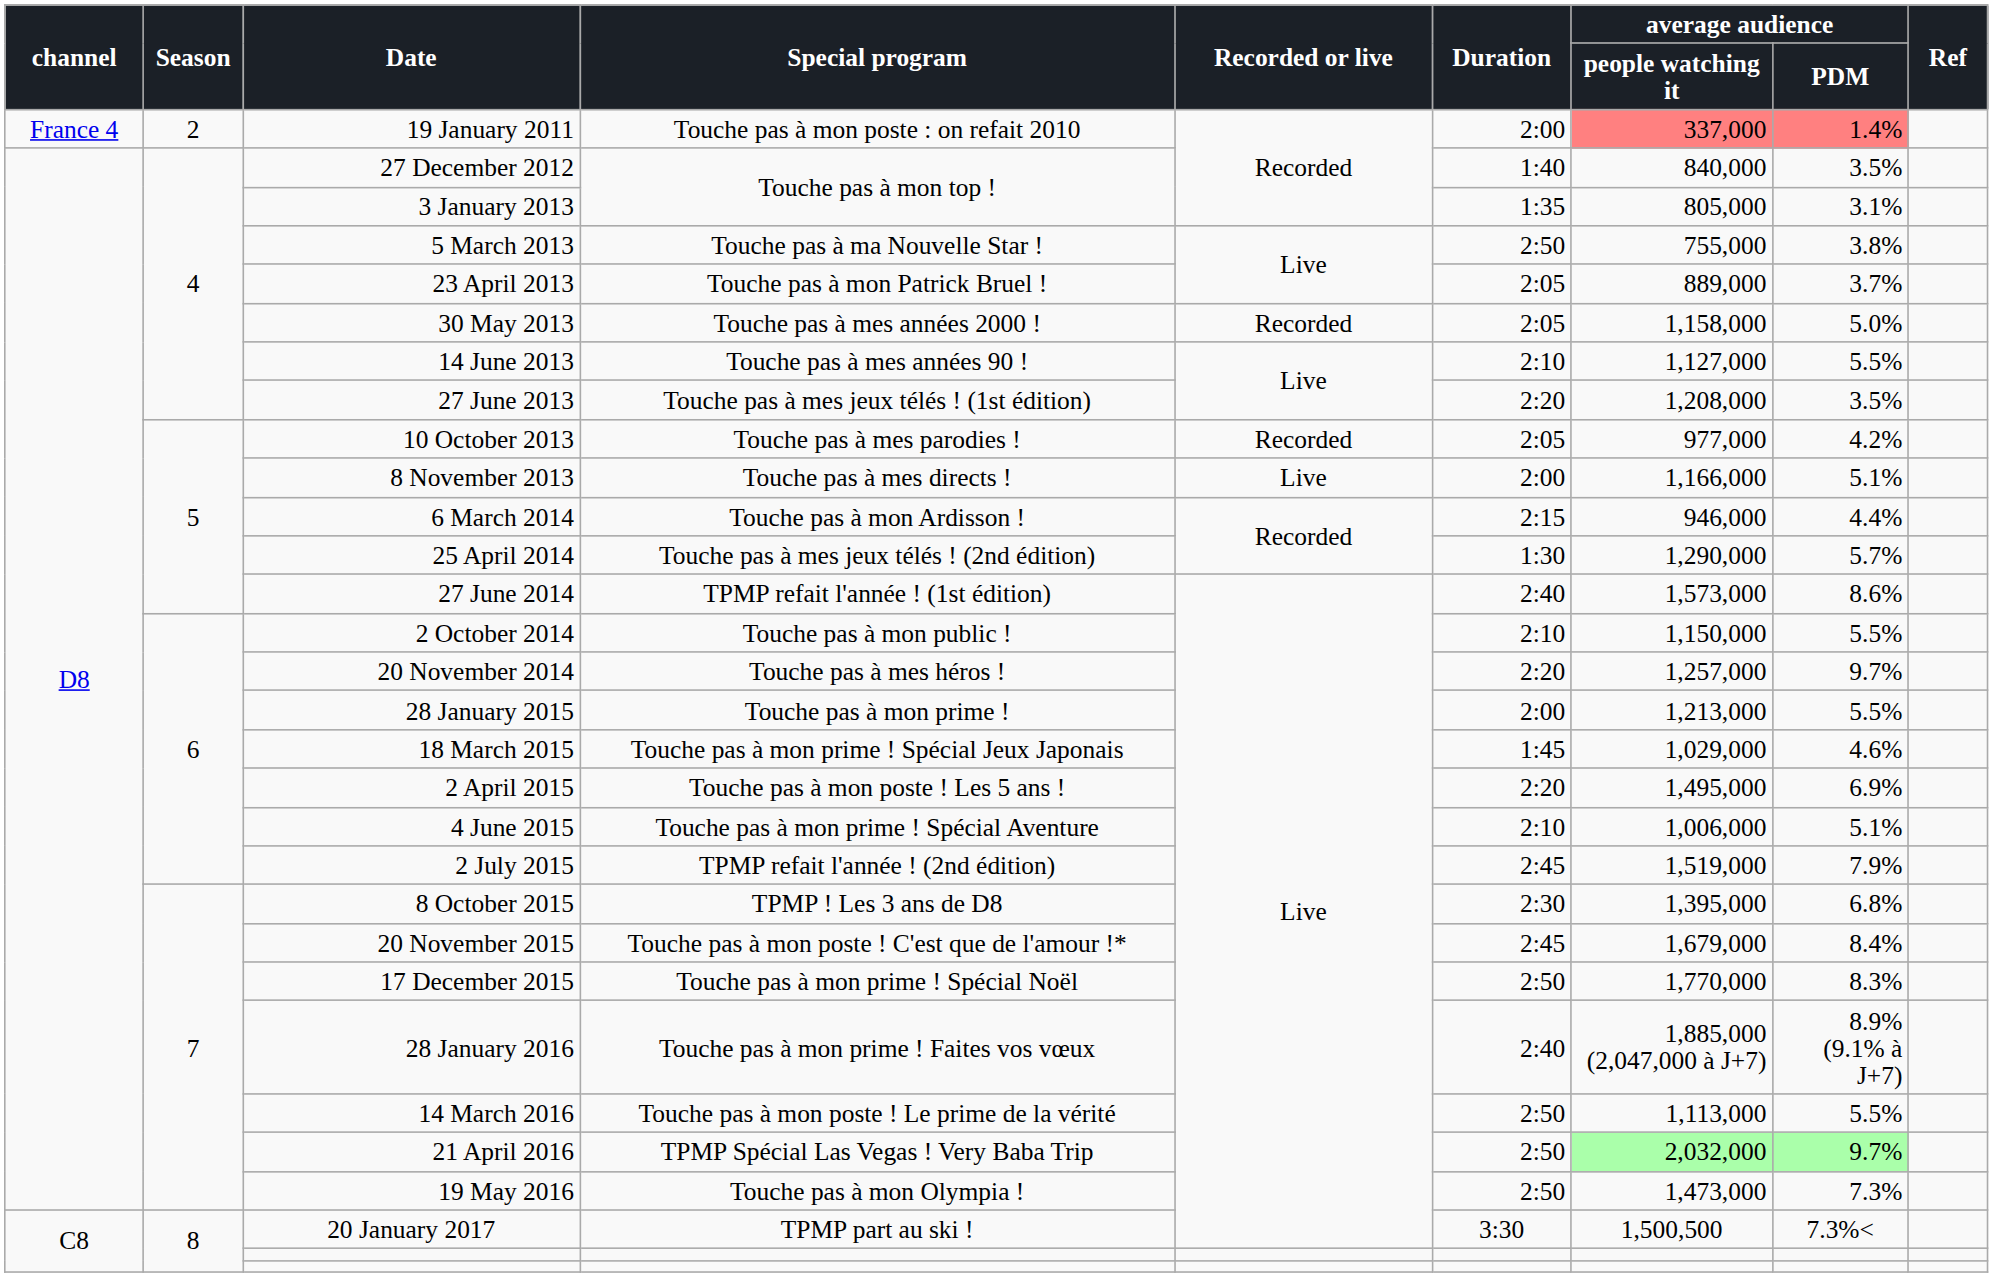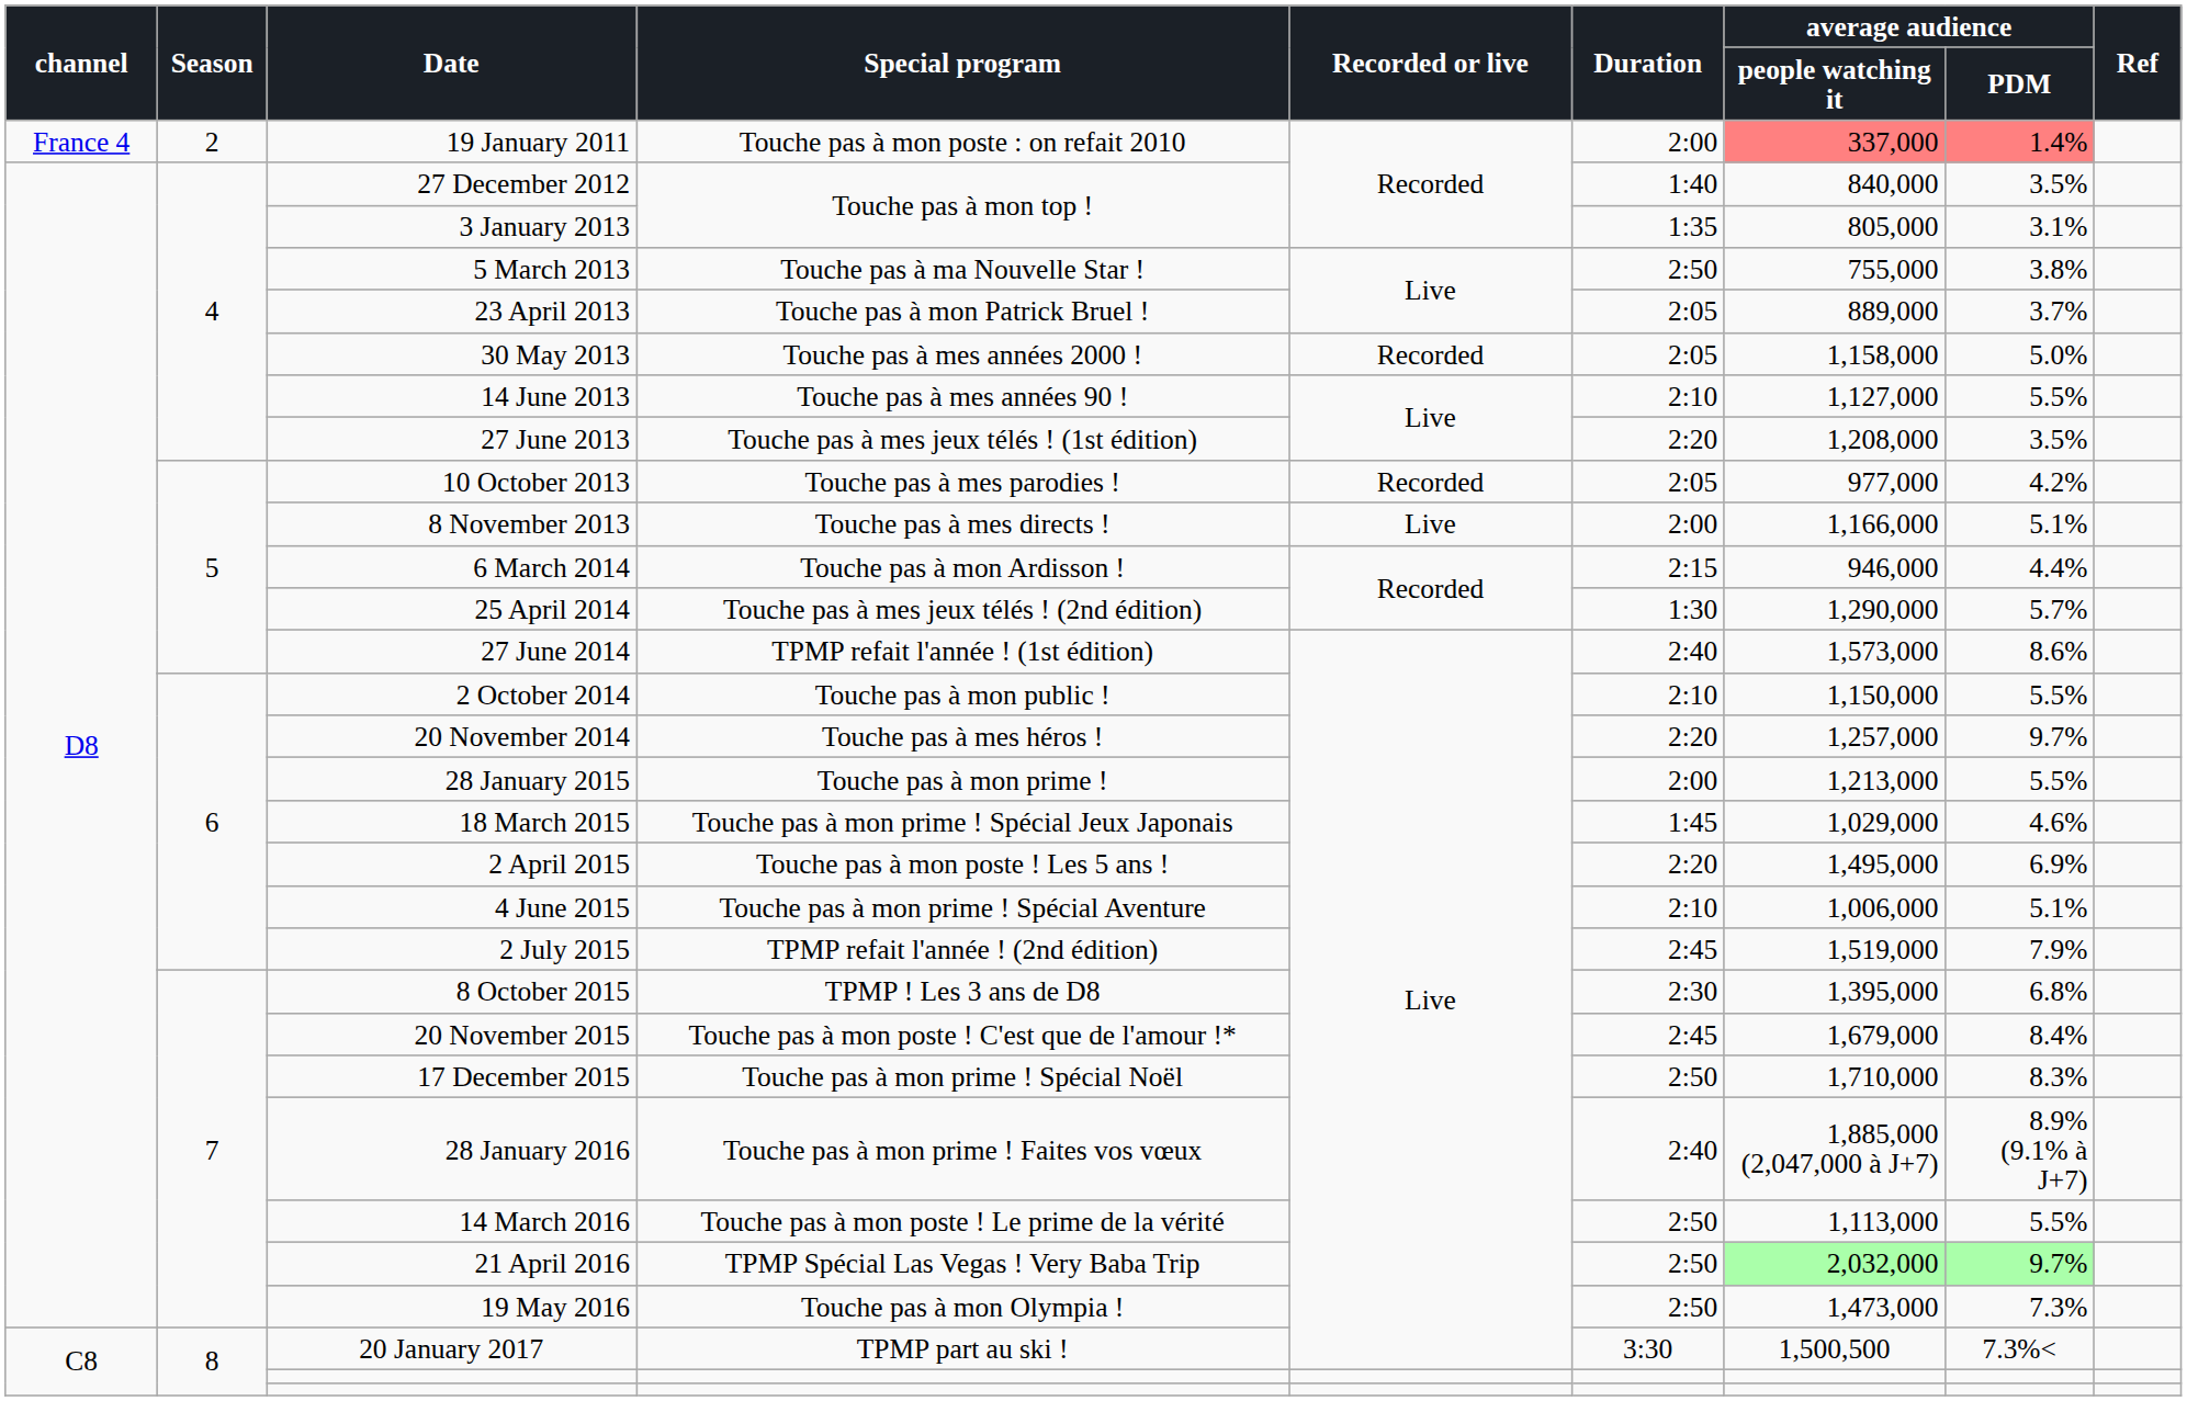17 December 2015 | average audience / people watching it: 1,770,000 -> 1,710,000
